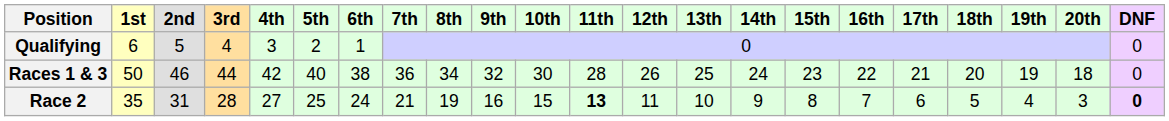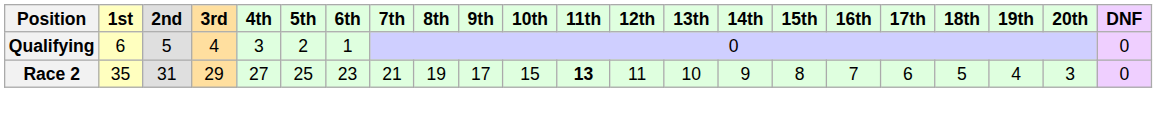- row: Races 1 & 3 | 50 | 46 | 44 | 42 | 40 | 38 | 36 | 34 | 32 | 30 | 28 | 26 | 25 | 24 | 23 | 22 | 21 | 20 | 19 | 18 | 0
Race 2 | 3rd: 28 -> 29
Race 2 | 6th: 24 -> 23
Race 2 | 9th: 16 -> 17
Race 2 | DNF: bold -> normal
